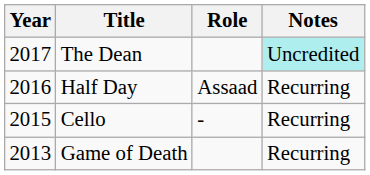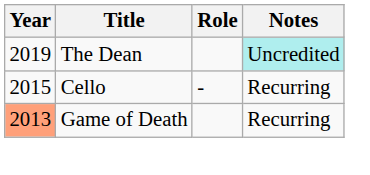The Dean | Year: 2017 -> 2019
- row: 2016 | Half Day | Assaad | Recurring
Game of Death | Year: no background -> lightsalmon background
